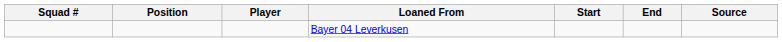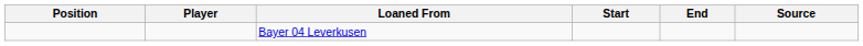- column: Squad #
